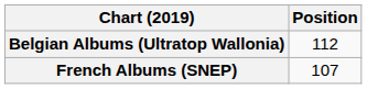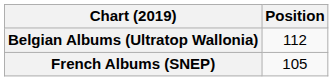French Albums (SNEP) | Position: 107 -> 105
